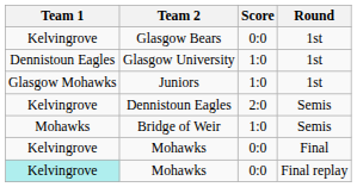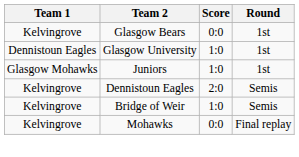Bridge of Weir | Team 1: Mohawks -> Kelvingrove
- row: Kelvingrove | Mohawks | 0:0 | Final
Mohawks / Final replay | Team 1: paleturquoise background -> no background
